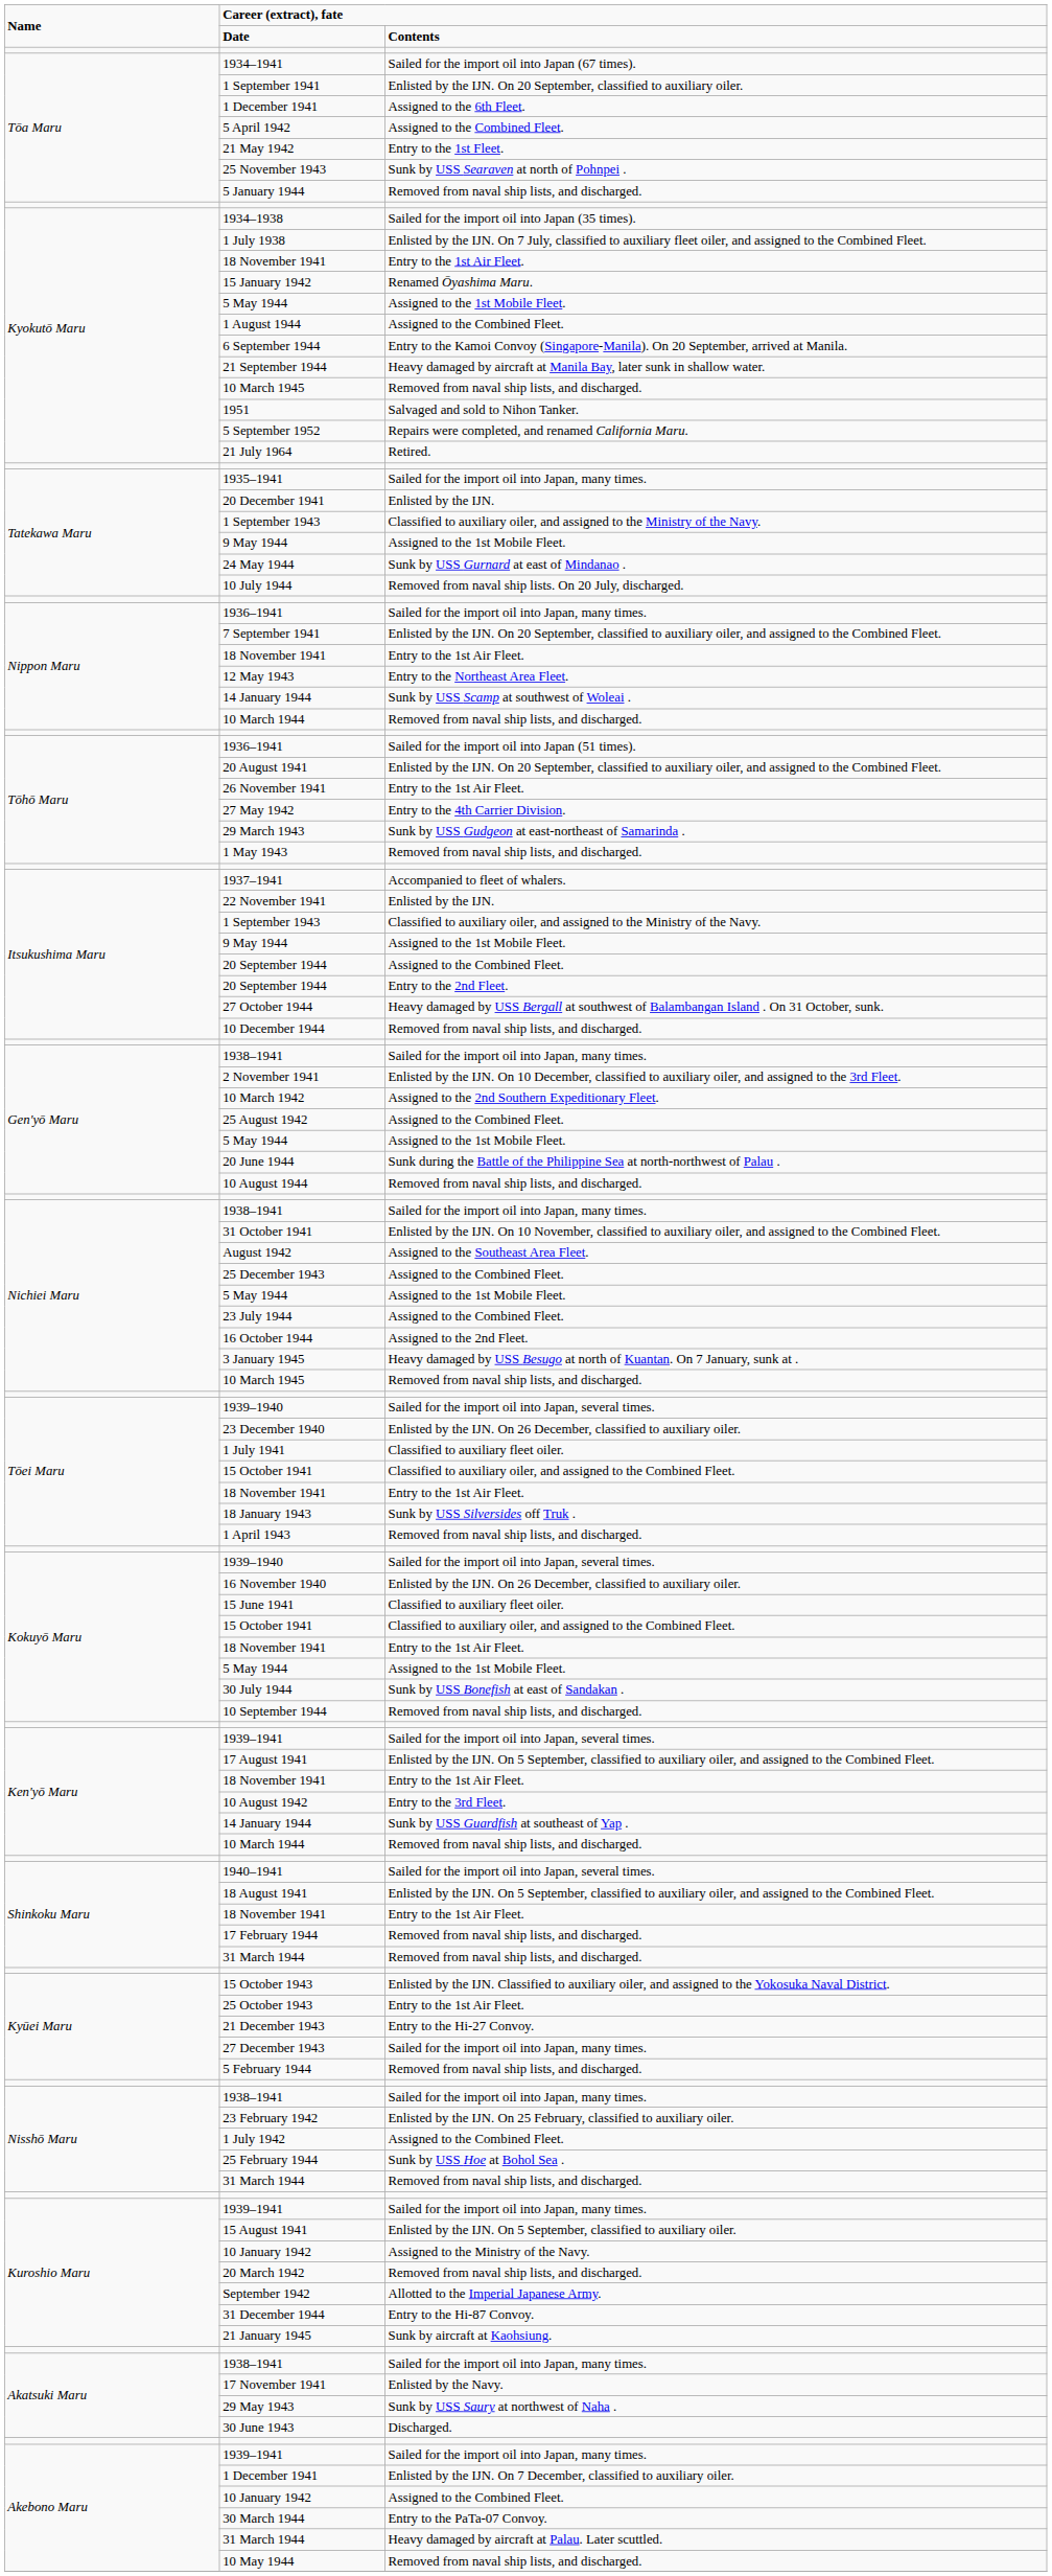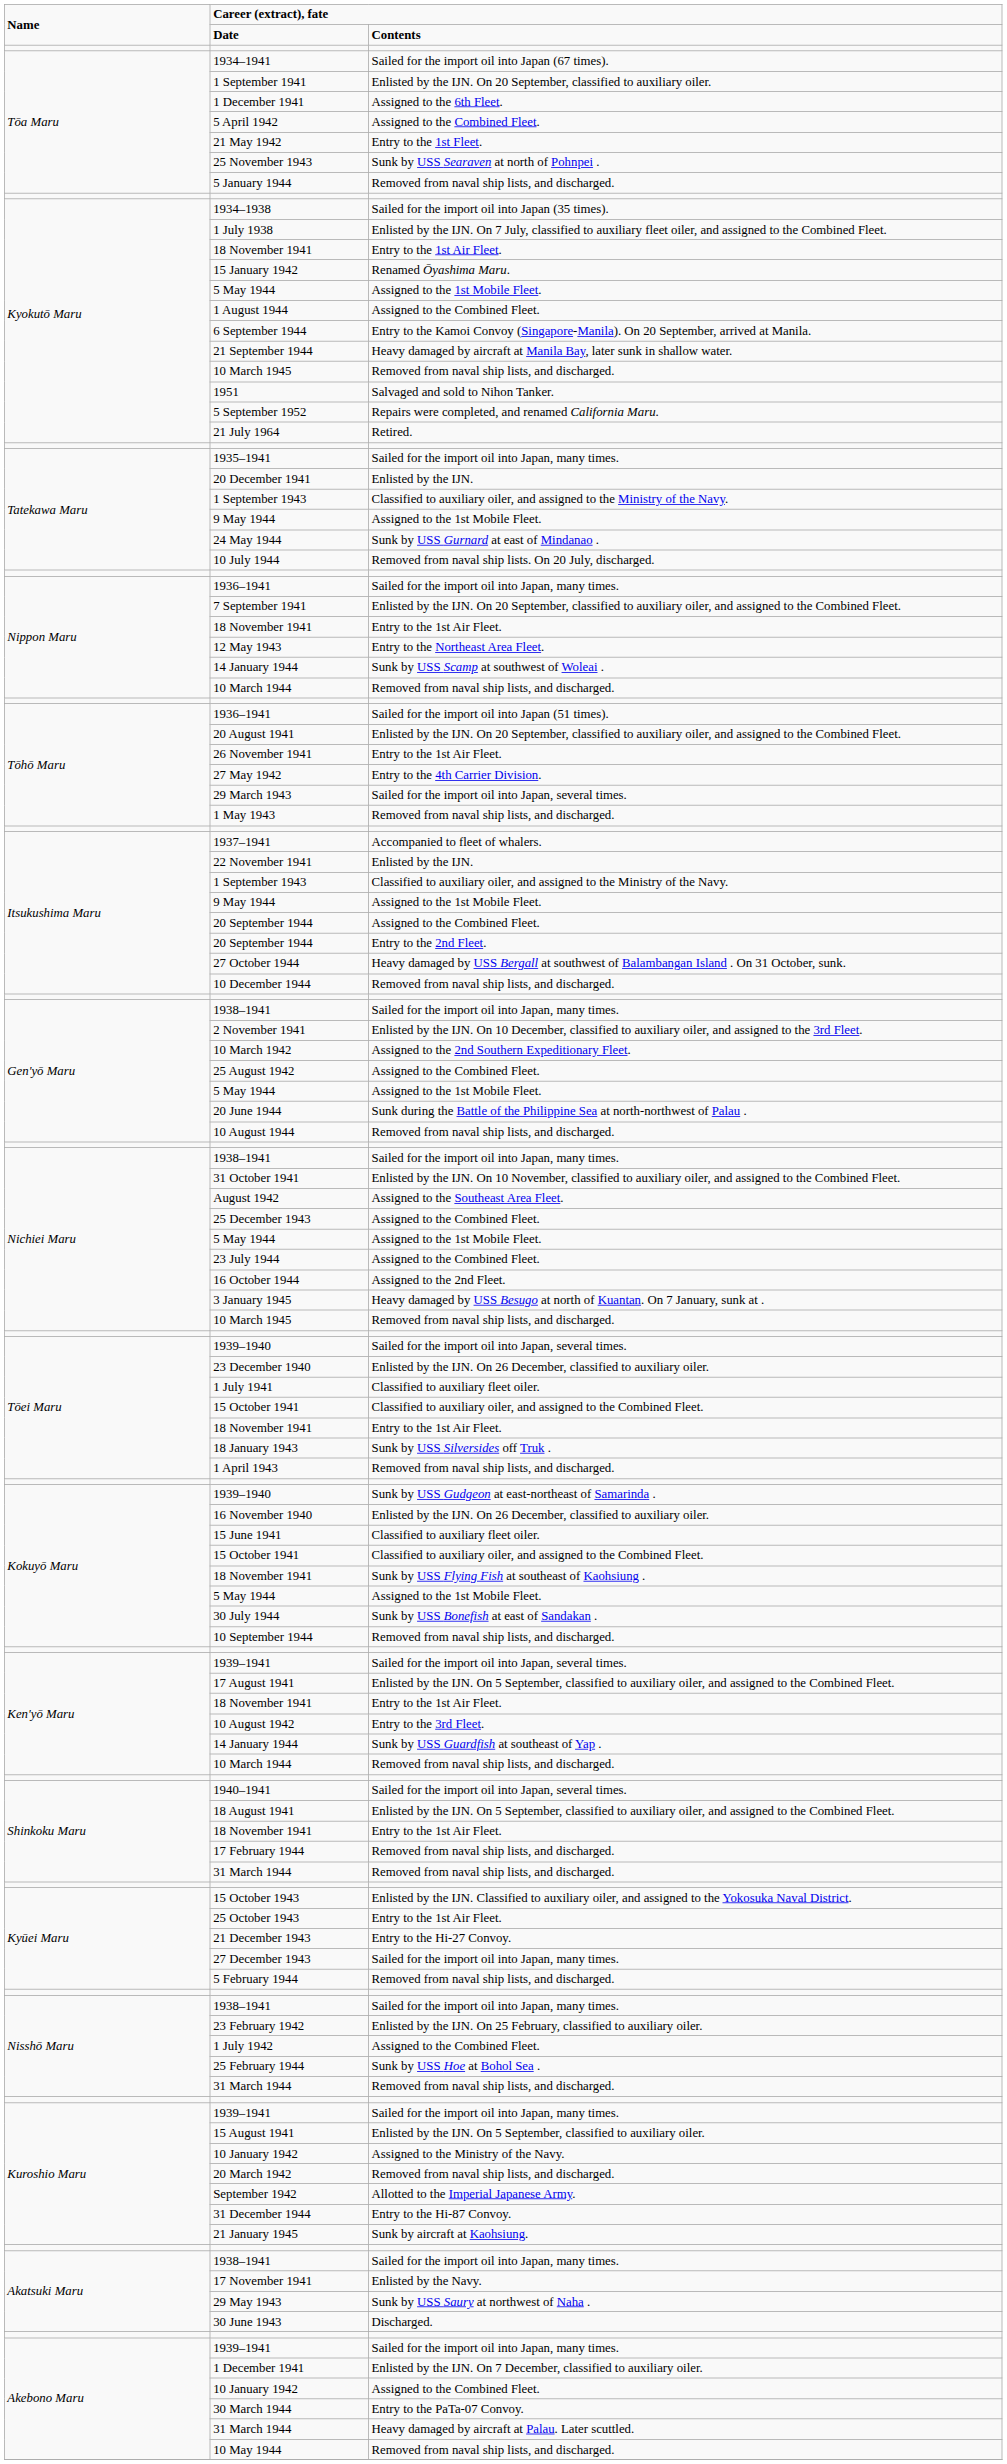29 March 1943 | column 3: Sunk by USS Gudgeon at east-northeast of Samarinda . -> Sailed for the import oil into Japan, several times.
Kokuyō Maru / 1939–1940 | column 3: Sailed for the import oil into Japan, several times. -> Sunk by USS Gudgeon at east-northeast of Samarinda .
Kokuyō Maru / 18 November 1941 | column 3: Entry to the 1st Air Fleet. -> Sunk by USS Flying Fish at southeast of Kaohsiung .
